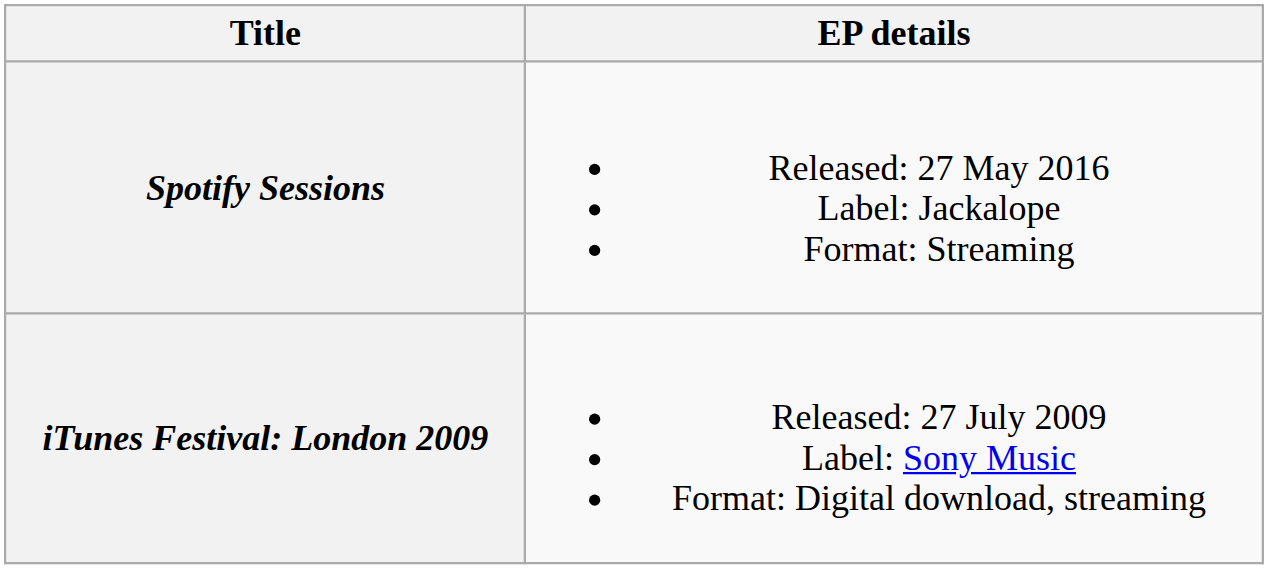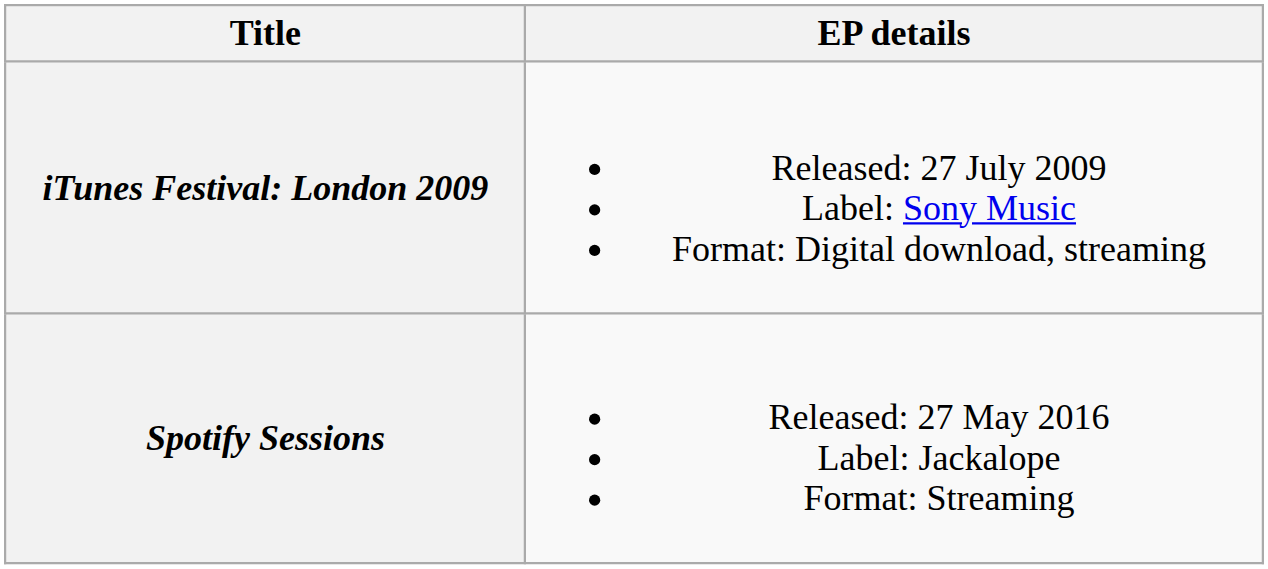rows swapped: iTunes Festival: London 2009 <-> Spotify Sessions
